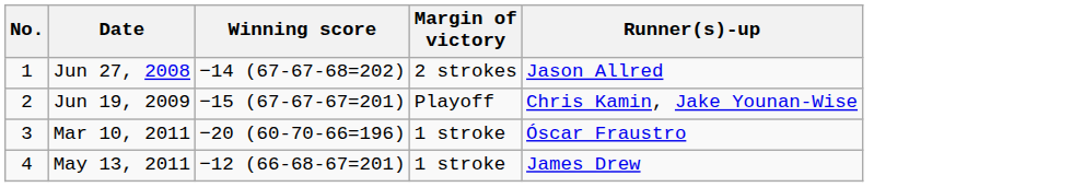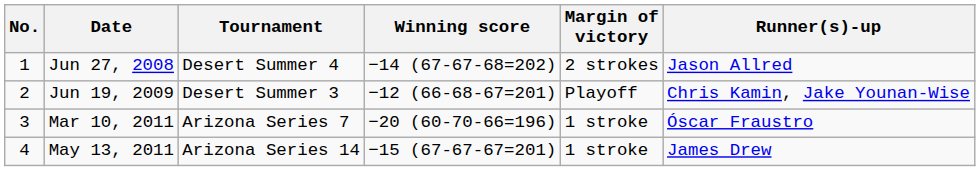+ column: Tournament | Desert Summer 4 | Desert Summer 3 | Arizona Series 7 | Arizona Series 14
Jun 19, 2009 | Winning score: −15 (67-67-67=201) -> −12 (66-68-67=201)
May 13, 2011 | Winning score: −12 (66-68-67=201) -> −15 (67-67-67=201)
